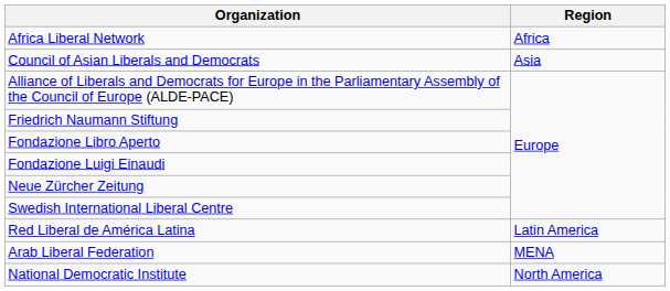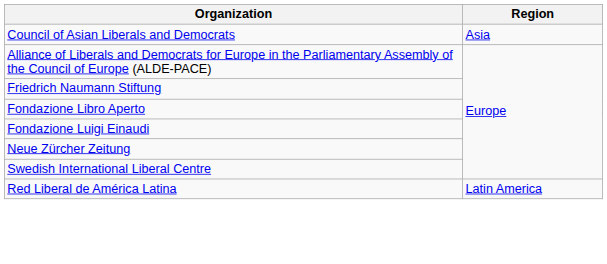- row: Africa Liberal Network | Africa
- row: Arab Liberal Federation | MENA
- row: National Democratic Institute | North America
